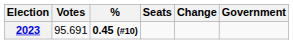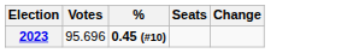- column: Government
2023 | Votes: 95.691 -> 95.696
